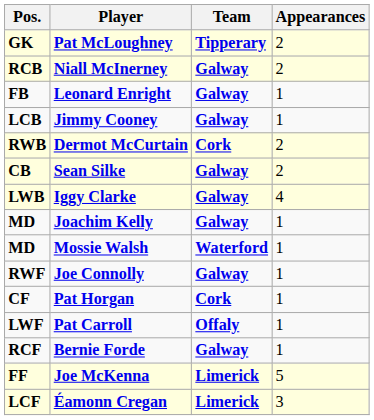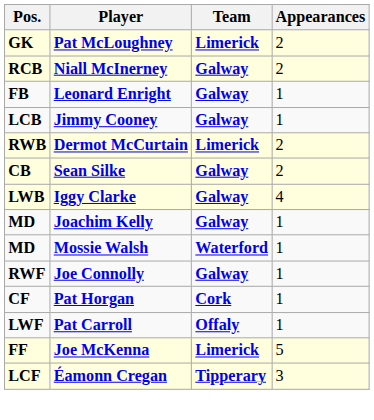Pat McLoughney | Team: Tipperary -> Limerick
Dermot McCurtain | Team: Cork -> Limerick
- row: RCF | Bernie Forde | Galway | 1
Éamonn Cregan | Team: Limerick -> Tipperary
